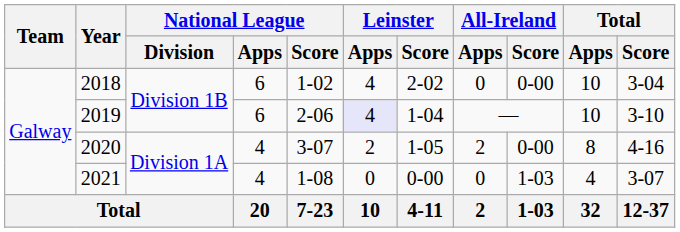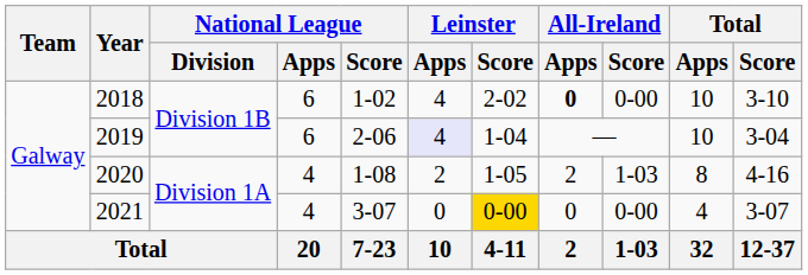2018 | All-Ireland / Apps: normal -> bold
2018 | Total / Score: 3-04 -> 3-10
2019 | Total / Score: 3-10 -> 3-04
2020 | National League / Score: 3-07 -> 1-08
2020 | All-Ireland / Score: 0-00 -> 1-03
2021 | National League / Score: 1-08 -> 3-07
2021 | Leinster / Score: no background -> gold background
2021 | All-Ireland / Score: 1-03 -> 0-00
